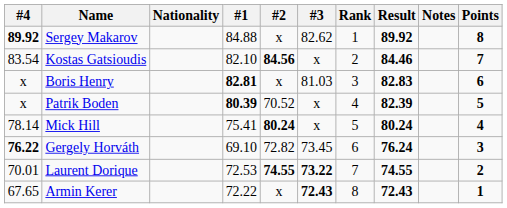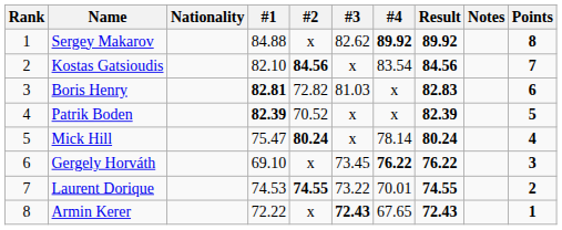columns swapped: Rank <-> #4
Kostas Gatsioudis | Result: 84.46 -> 84.56
Boris Henry | #2: x -> 72.82
Patrik Boden | #1: 80.39 -> 82.39
Mick Hill | #1: 75.41 -> 75.47
Gergely Horváth | #2: 72.82 -> x
Gergely Horváth | Result: 76.24 -> 76.22
Laurent Dorique | #1: 72.53 -> 74.53
Laurent Dorique | #3: bold -> normal
